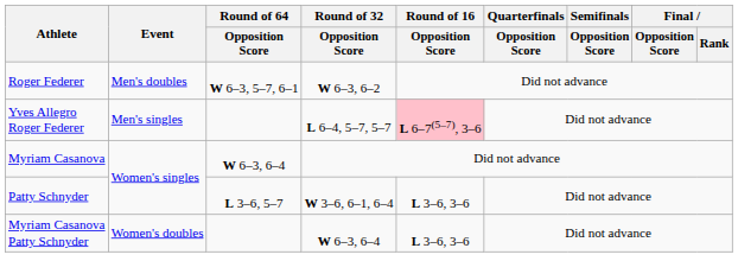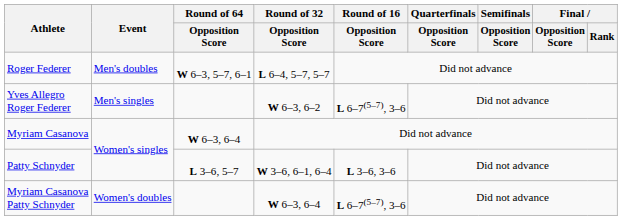Roger Federer | Round of 32 / Opposition Score: W 6–3, 6–2 -> L 6–4, 5–7, 5–7
Yves Allegro Roger Federer | Round of 32 / Opposition Score: L 6–4, 5–7, 5–7 -> W 6–3, 6–2
Yves Allegro Roger Federer | Round of 16 / Opposition Score: pink background -> no background
Myriam Casanova Patty Schnyder | Round of 16 / Opposition Score: L 3–6, 3–6 -> L 6–7(5–7), 3–6
